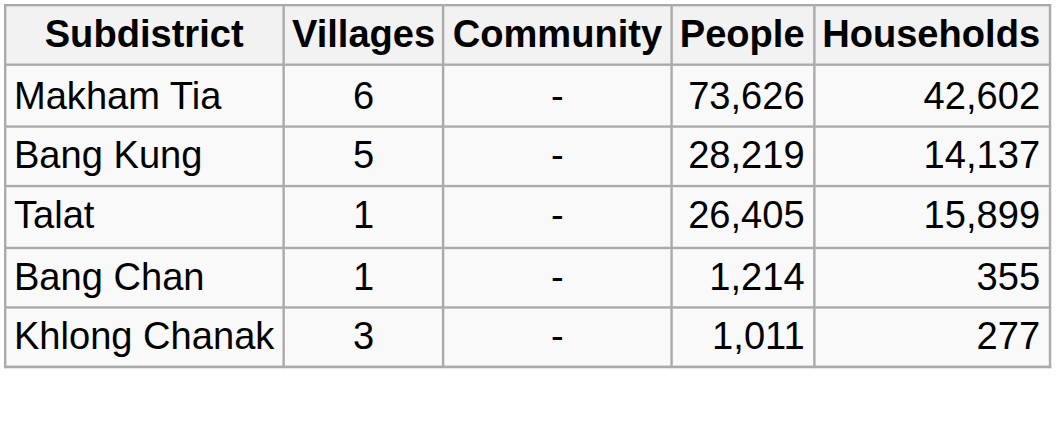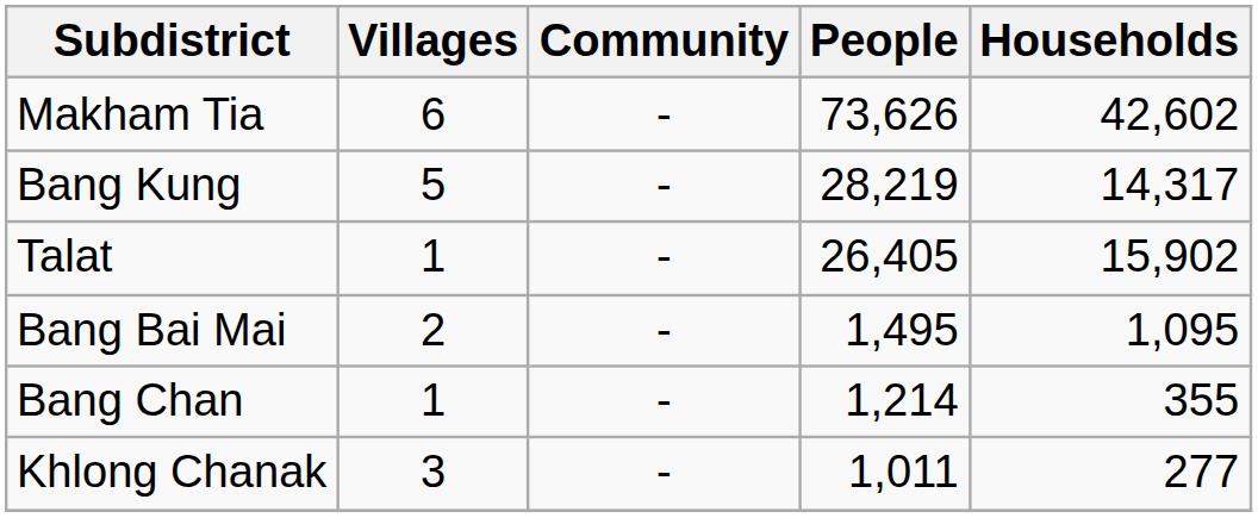Bang Kung | Households: 14,137 -> 14,317
Talat | Households: 15,899 -> 15,902
+ row: Bang Bai Mai | 2 | - | 1,495 | 1,095
